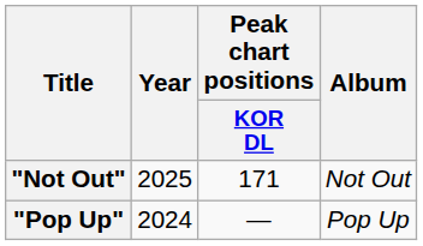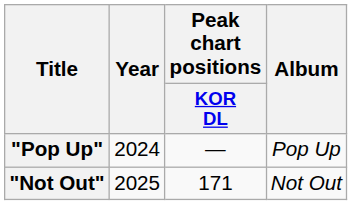rows swapped: "Pop Up" <-> "Not Out"
